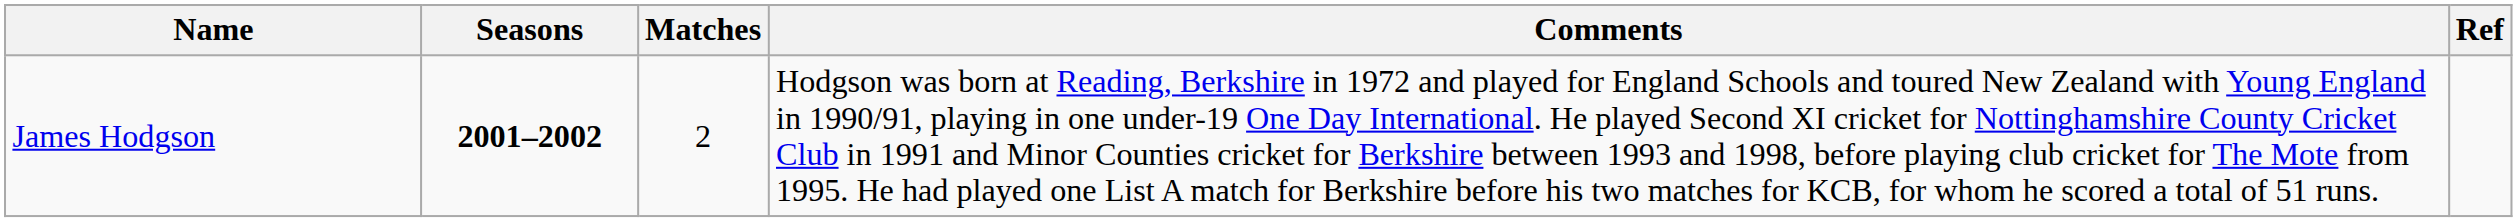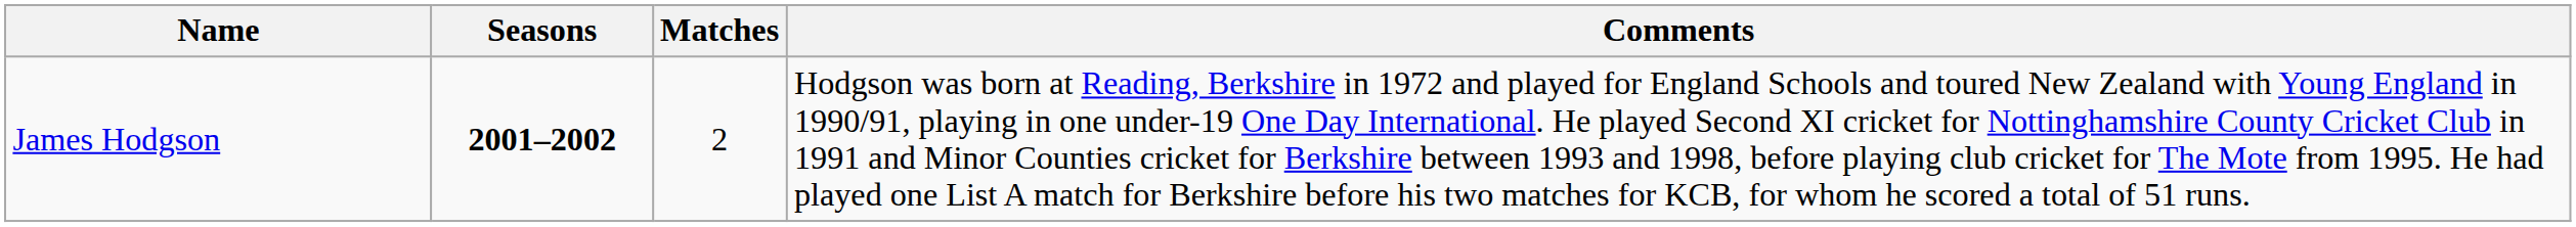- column: Ref
